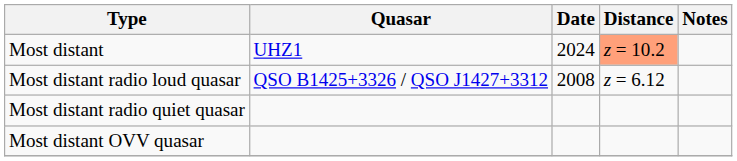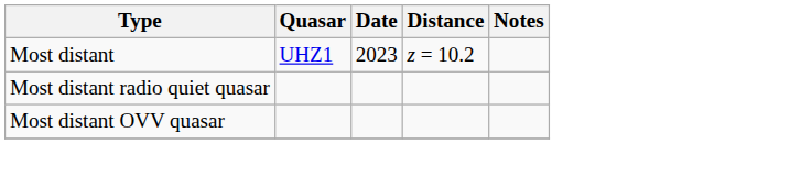Most distant | Date: 2024 -> 2023
Most distant | Distance: lightsalmon background -> no background
- row: Most distant radio loud quasar | QSO B1425+3326 / QSO J1427+3312 | 2008 | z = 6.12
